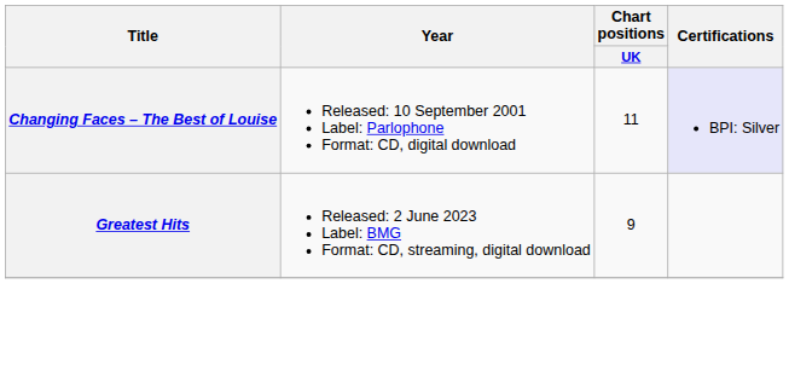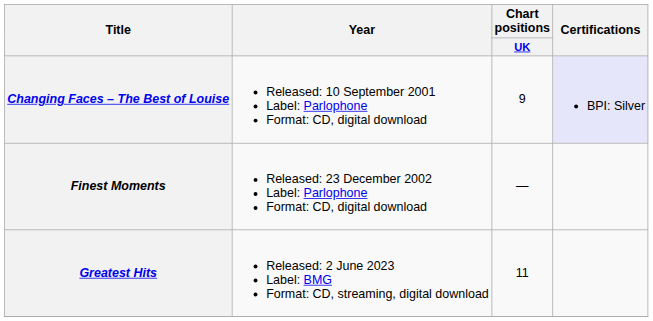Changing Faces – The Best of Louise | Chart positions / UK: 11 -> 9
+ row: Finest Moments | Released: 23 December 2002 Label: Parlophone Format: CD, digital download | —
Greatest Hits | Chart positions / UK: 9 -> 11
